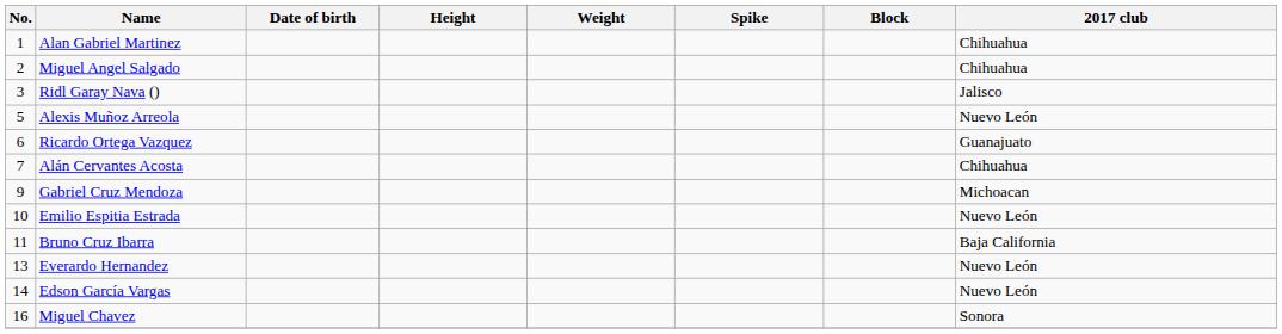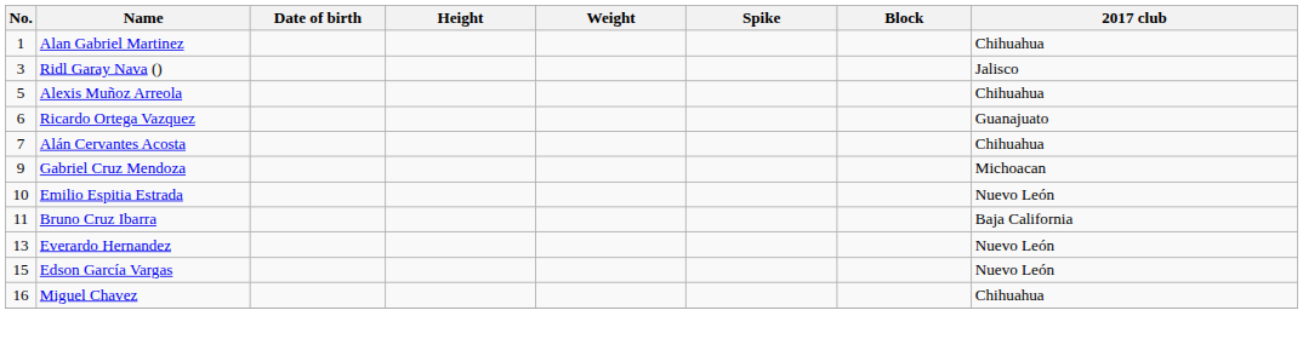- row: 2 | Miguel Angel Salgado | Chihuahua
Alexis Muñoz Arreola | 2017 club: Nuevo León -> Chihuahua
Edson García Vargas | No.: 14 -> 15
Miguel Chavez | 2017 club: Sonora -> Chihuahua
